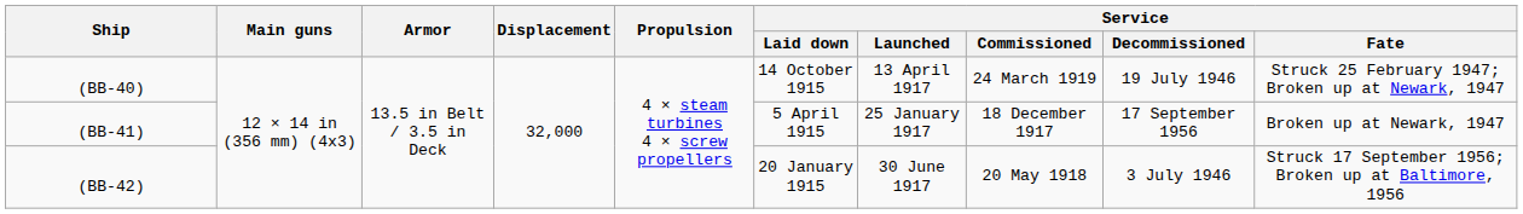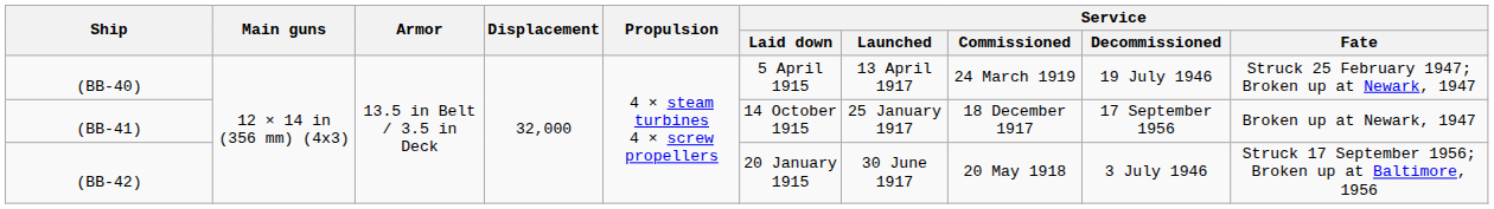(BB-40) | Service / Laid down: 14 October 1915 -> 5 April 1915
(BB-41) | Service / Laid down: 5 April 1915 -> 14 October 1915
